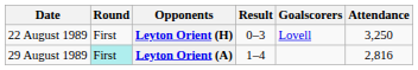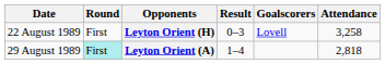Leyton Orient (H) | Attendance: 3,250 -> 3,258
Leyton Orient (A) | Attendance: 2,816 -> 2,818
